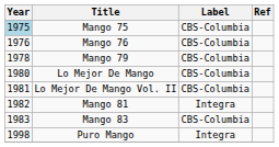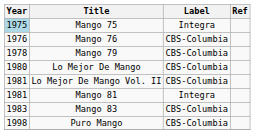Mango 75 | Label: CBS-Columbia -> Integra
Mango 81 | Year: 1982 -> 1981
Puro Mango | Label: Integra -> CBS-Columbia
